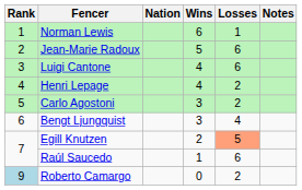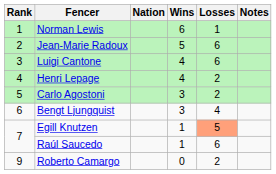Egill Knutzen | Wins: 2 -> 1
Roberto Camargo | Rank: lightblue background -> no background
